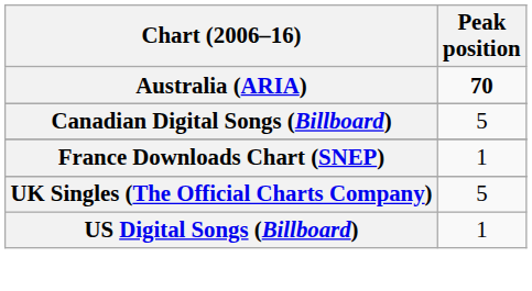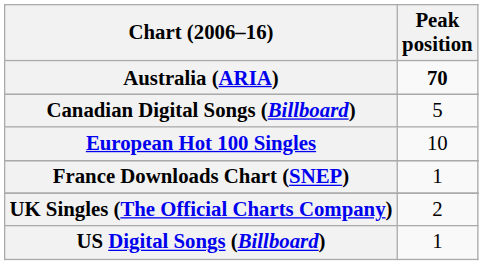+ row: European Hot 100 Singles | 10
UK Singles (The Official Charts Company) | Peak position: 5 -> 2
